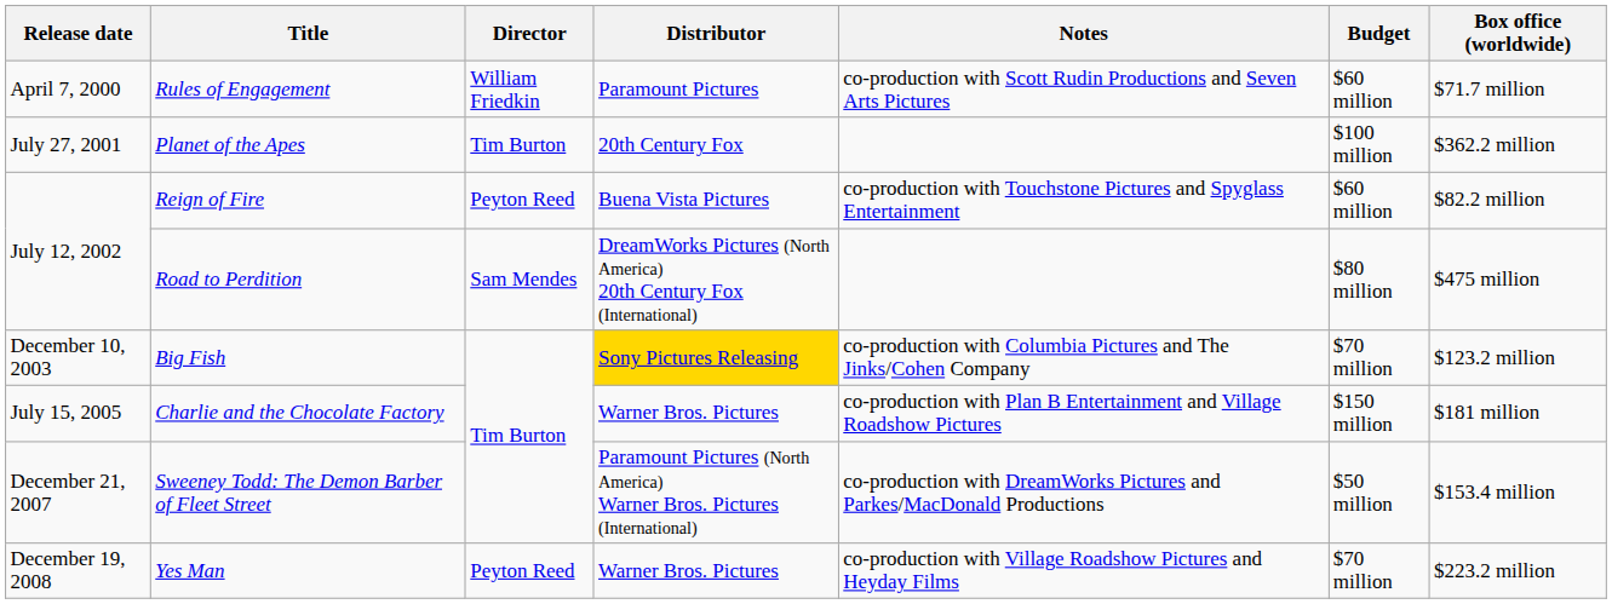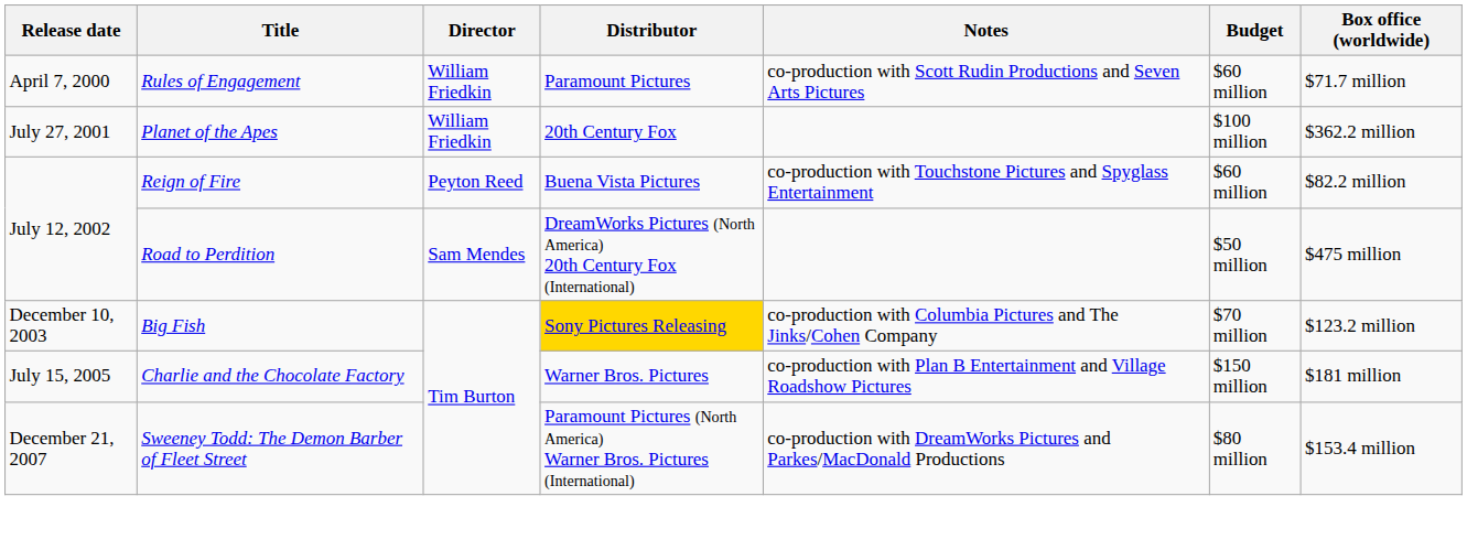Planet of the Apes | Director: Tim Burton -> William Friedkin
Road to Perdition | Budget: $80 million -> $50 million
Sweeney Todd: The Demon Barber of Fleet Street | Budget: $50 million -> $80 million
- row: December 19, 2008 | Yes Man | Peyton Reed | Warner Bros. Pictures | co-production with Village Roadshow Pictures and Heyday Films | $70 million | $223.2 million
